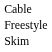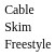rows swapped: Skim <-> Freestyle
